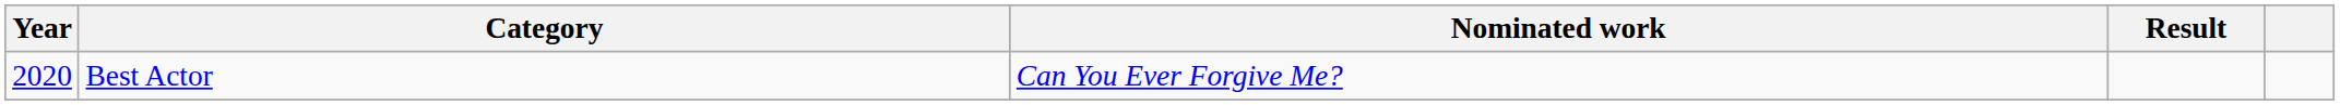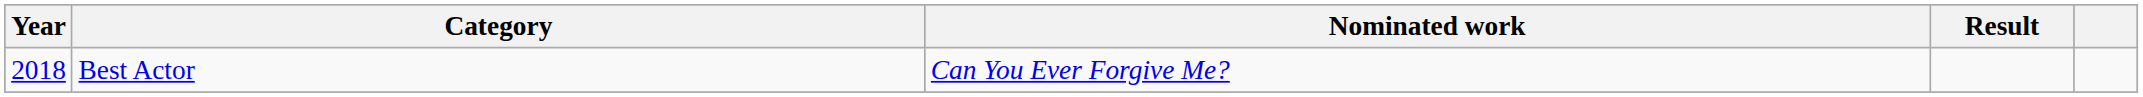Best Actor | Year: 2020 -> 2018
